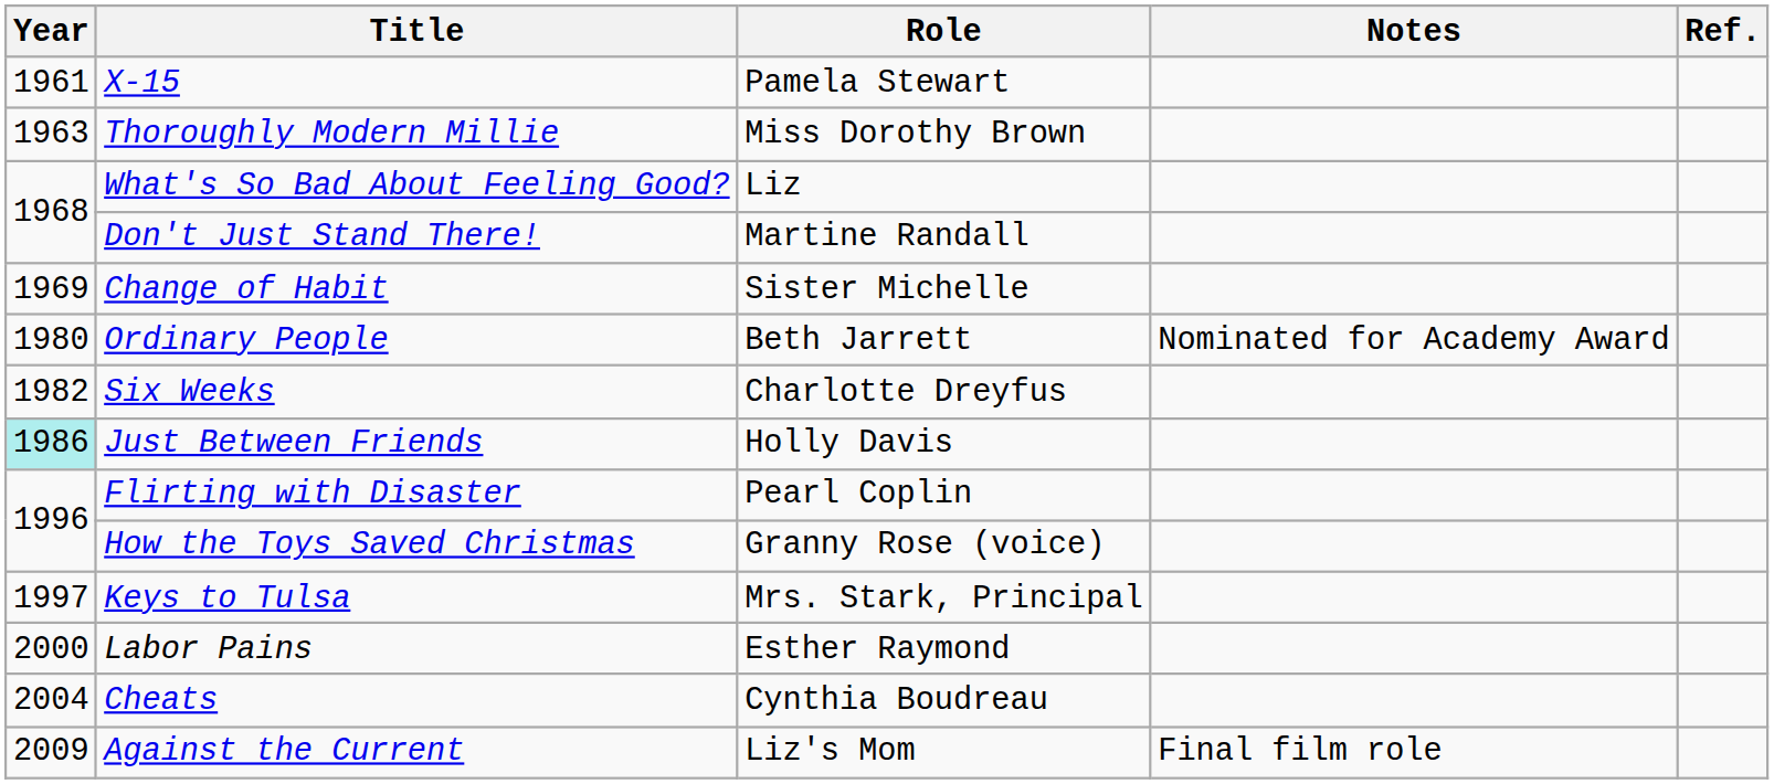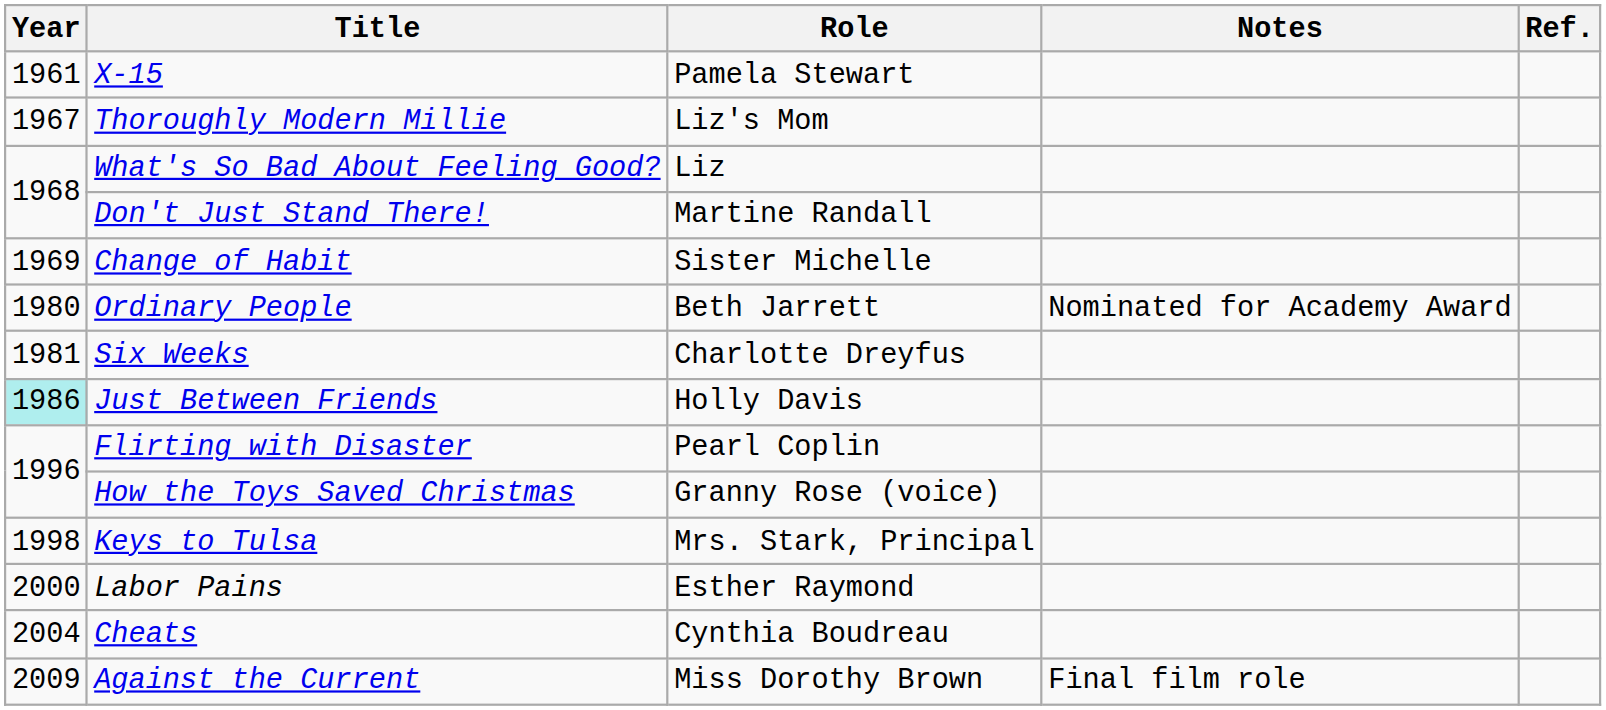Thoroughly Modern Millie | Year: 1963 -> 1967
Thoroughly Modern Millie | Role: Miss Dorothy Brown -> Liz's Mom
Six Weeks | Year: 1982 -> 1981
Keys to Tulsa | Year: 1997 -> 1998
Against the Current | Role: Liz's Mom -> Miss Dorothy Brown
